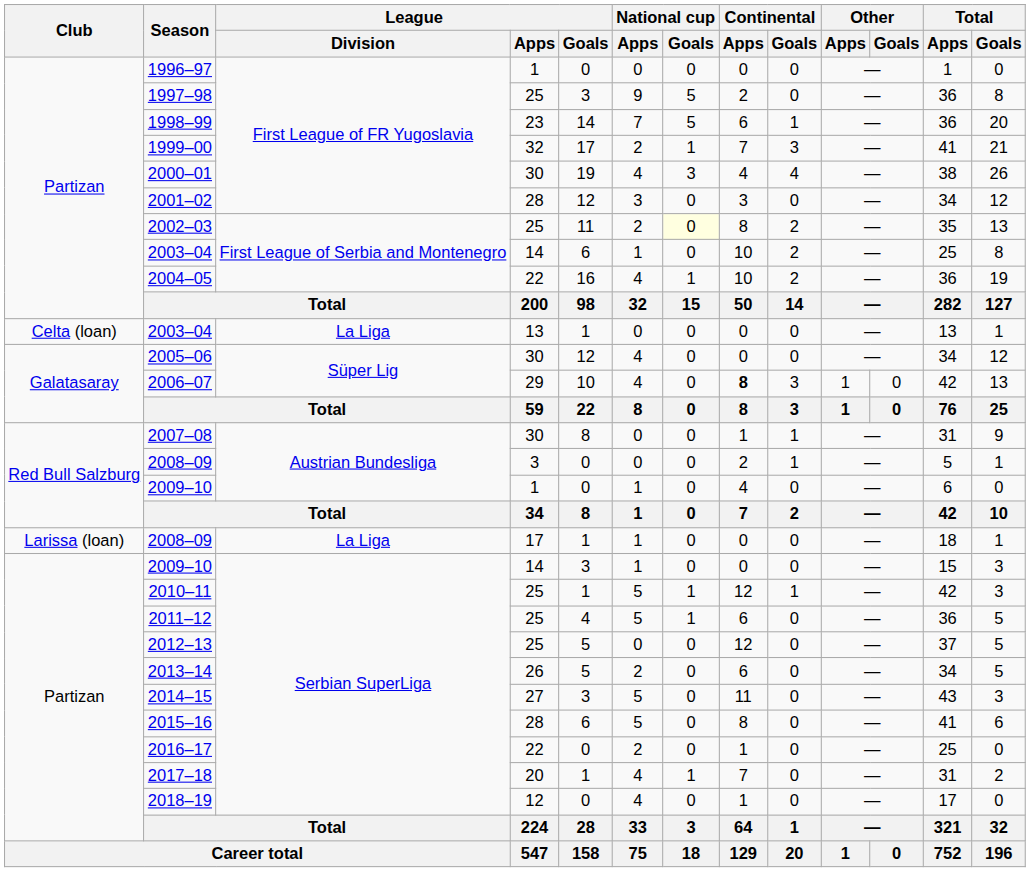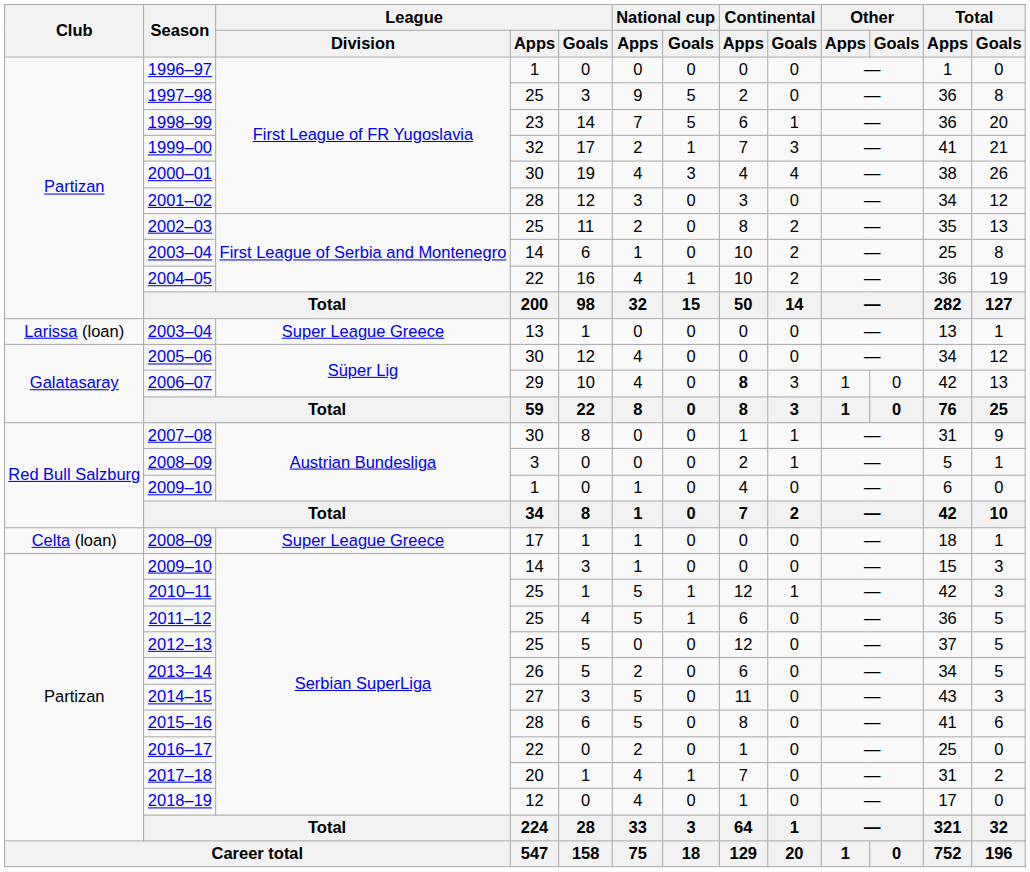2002–03 | National cup / Goals: lightyellow background -> no background
2003–04 / 13 | Club: Celta (loan) -> Larissa (loan)
2003–04 / 13 | League / Division: La Liga -> Super League Greece
2008–09 / 17 | Club: Larissa (loan) -> Celta (loan)
2008–09 / 17 | League / Division: La Liga -> Super League Greece
